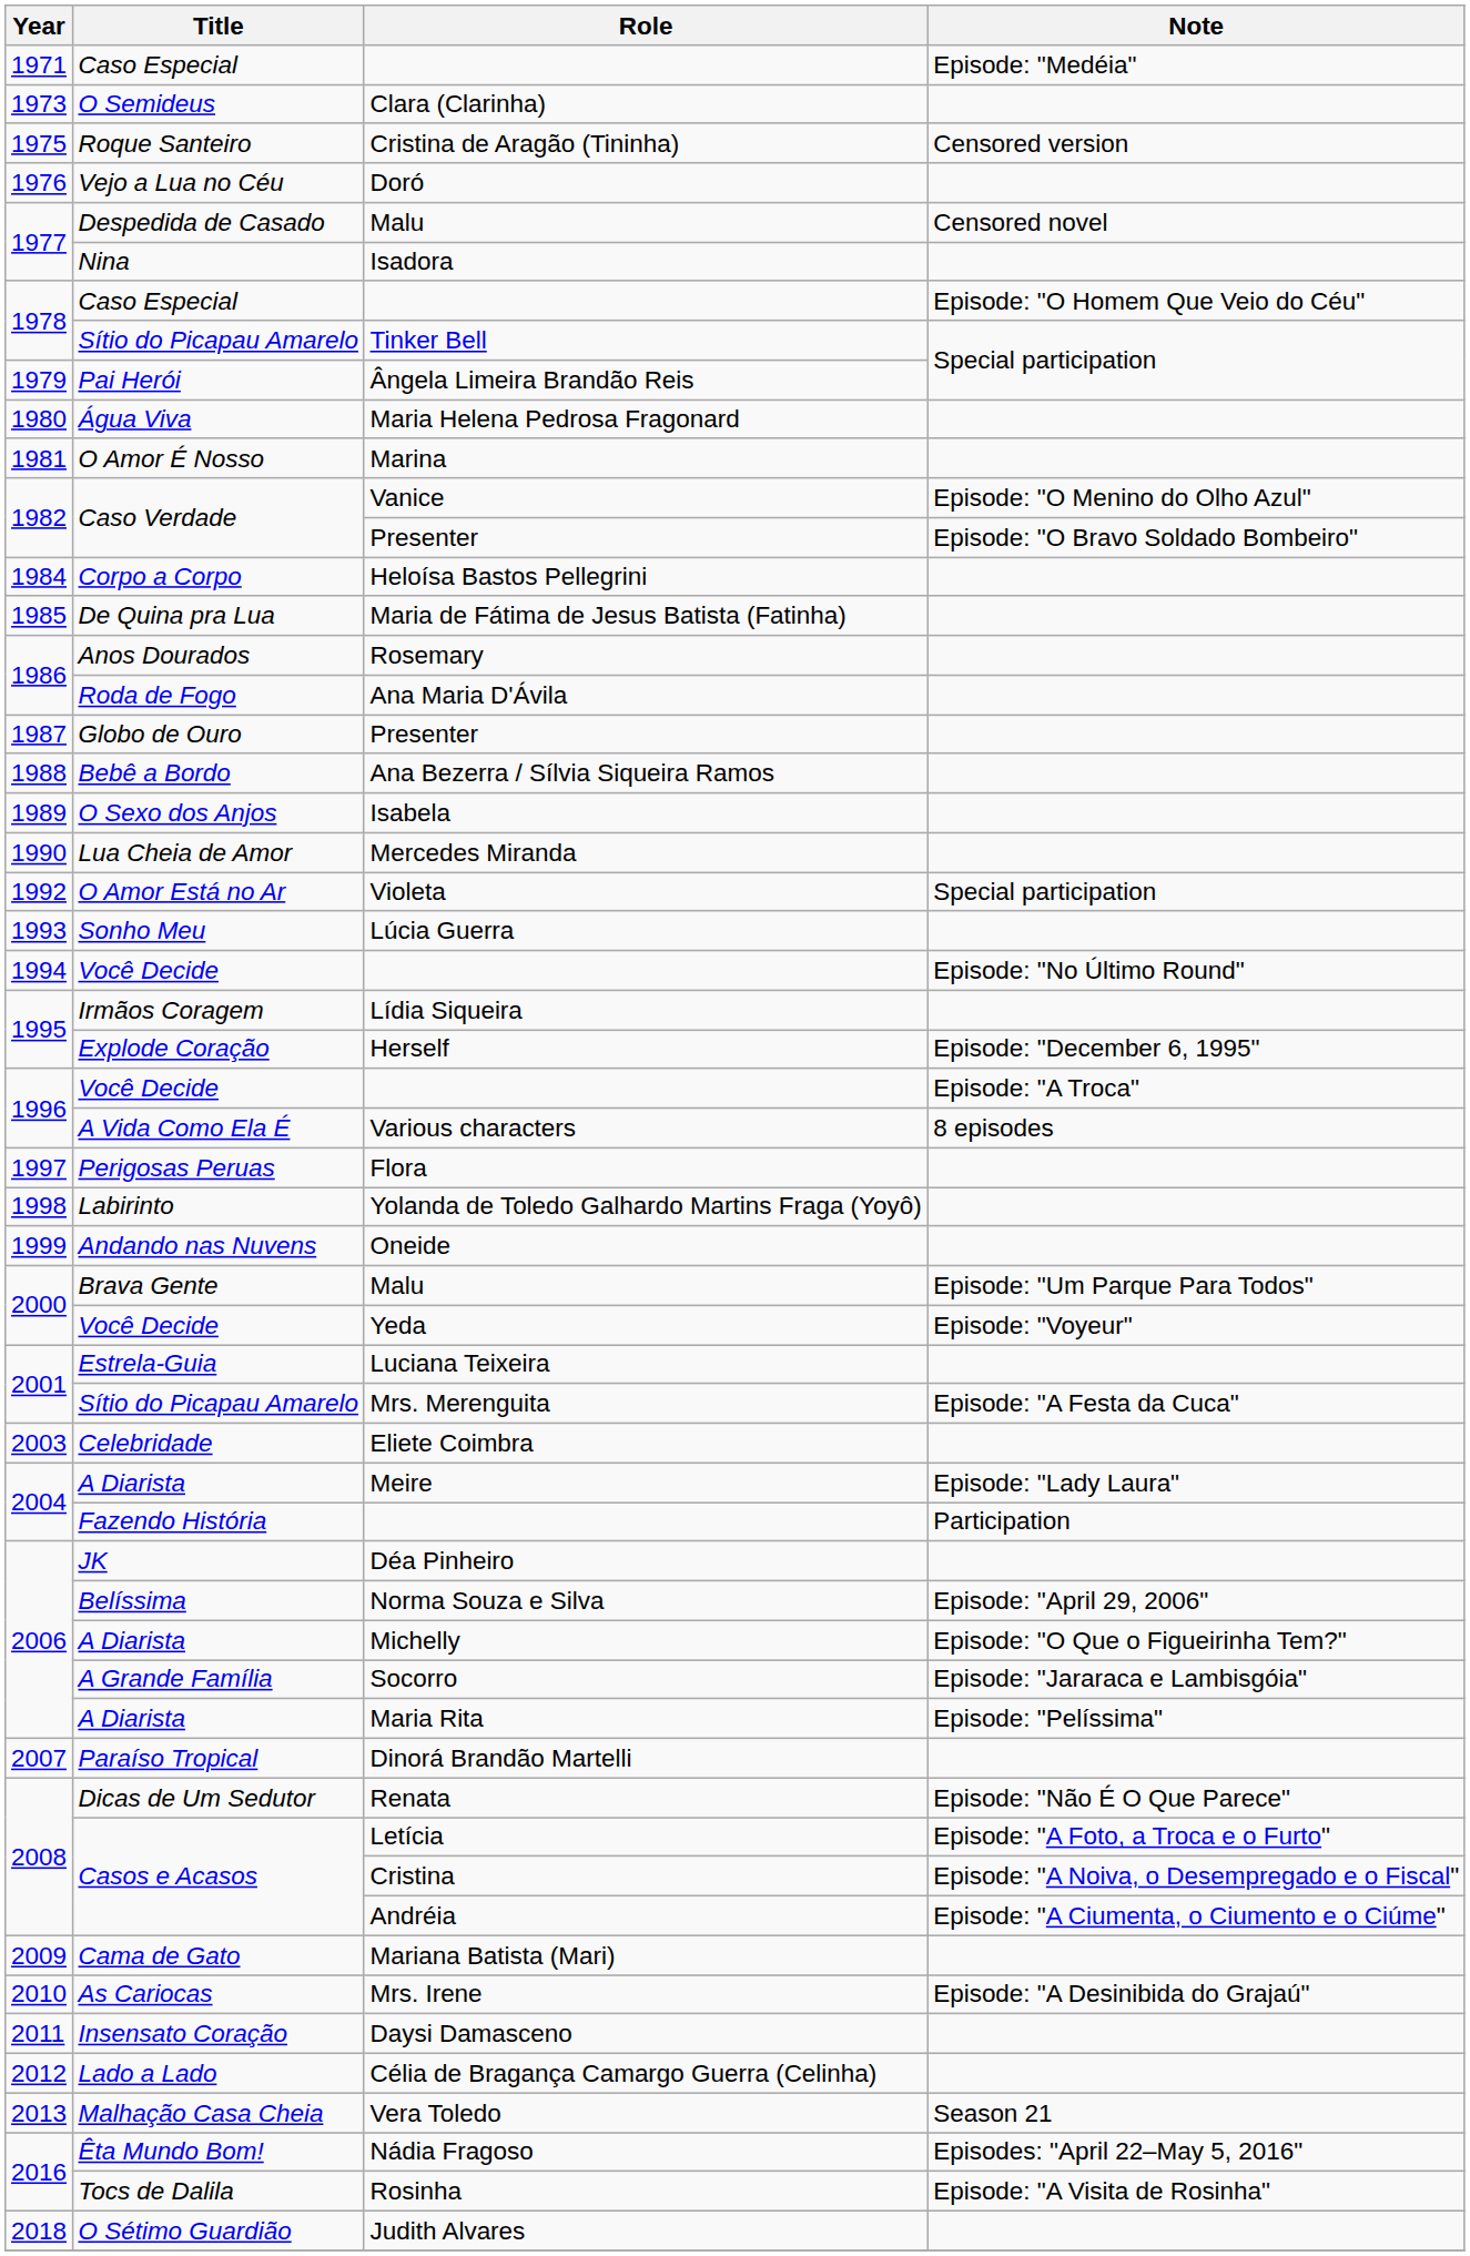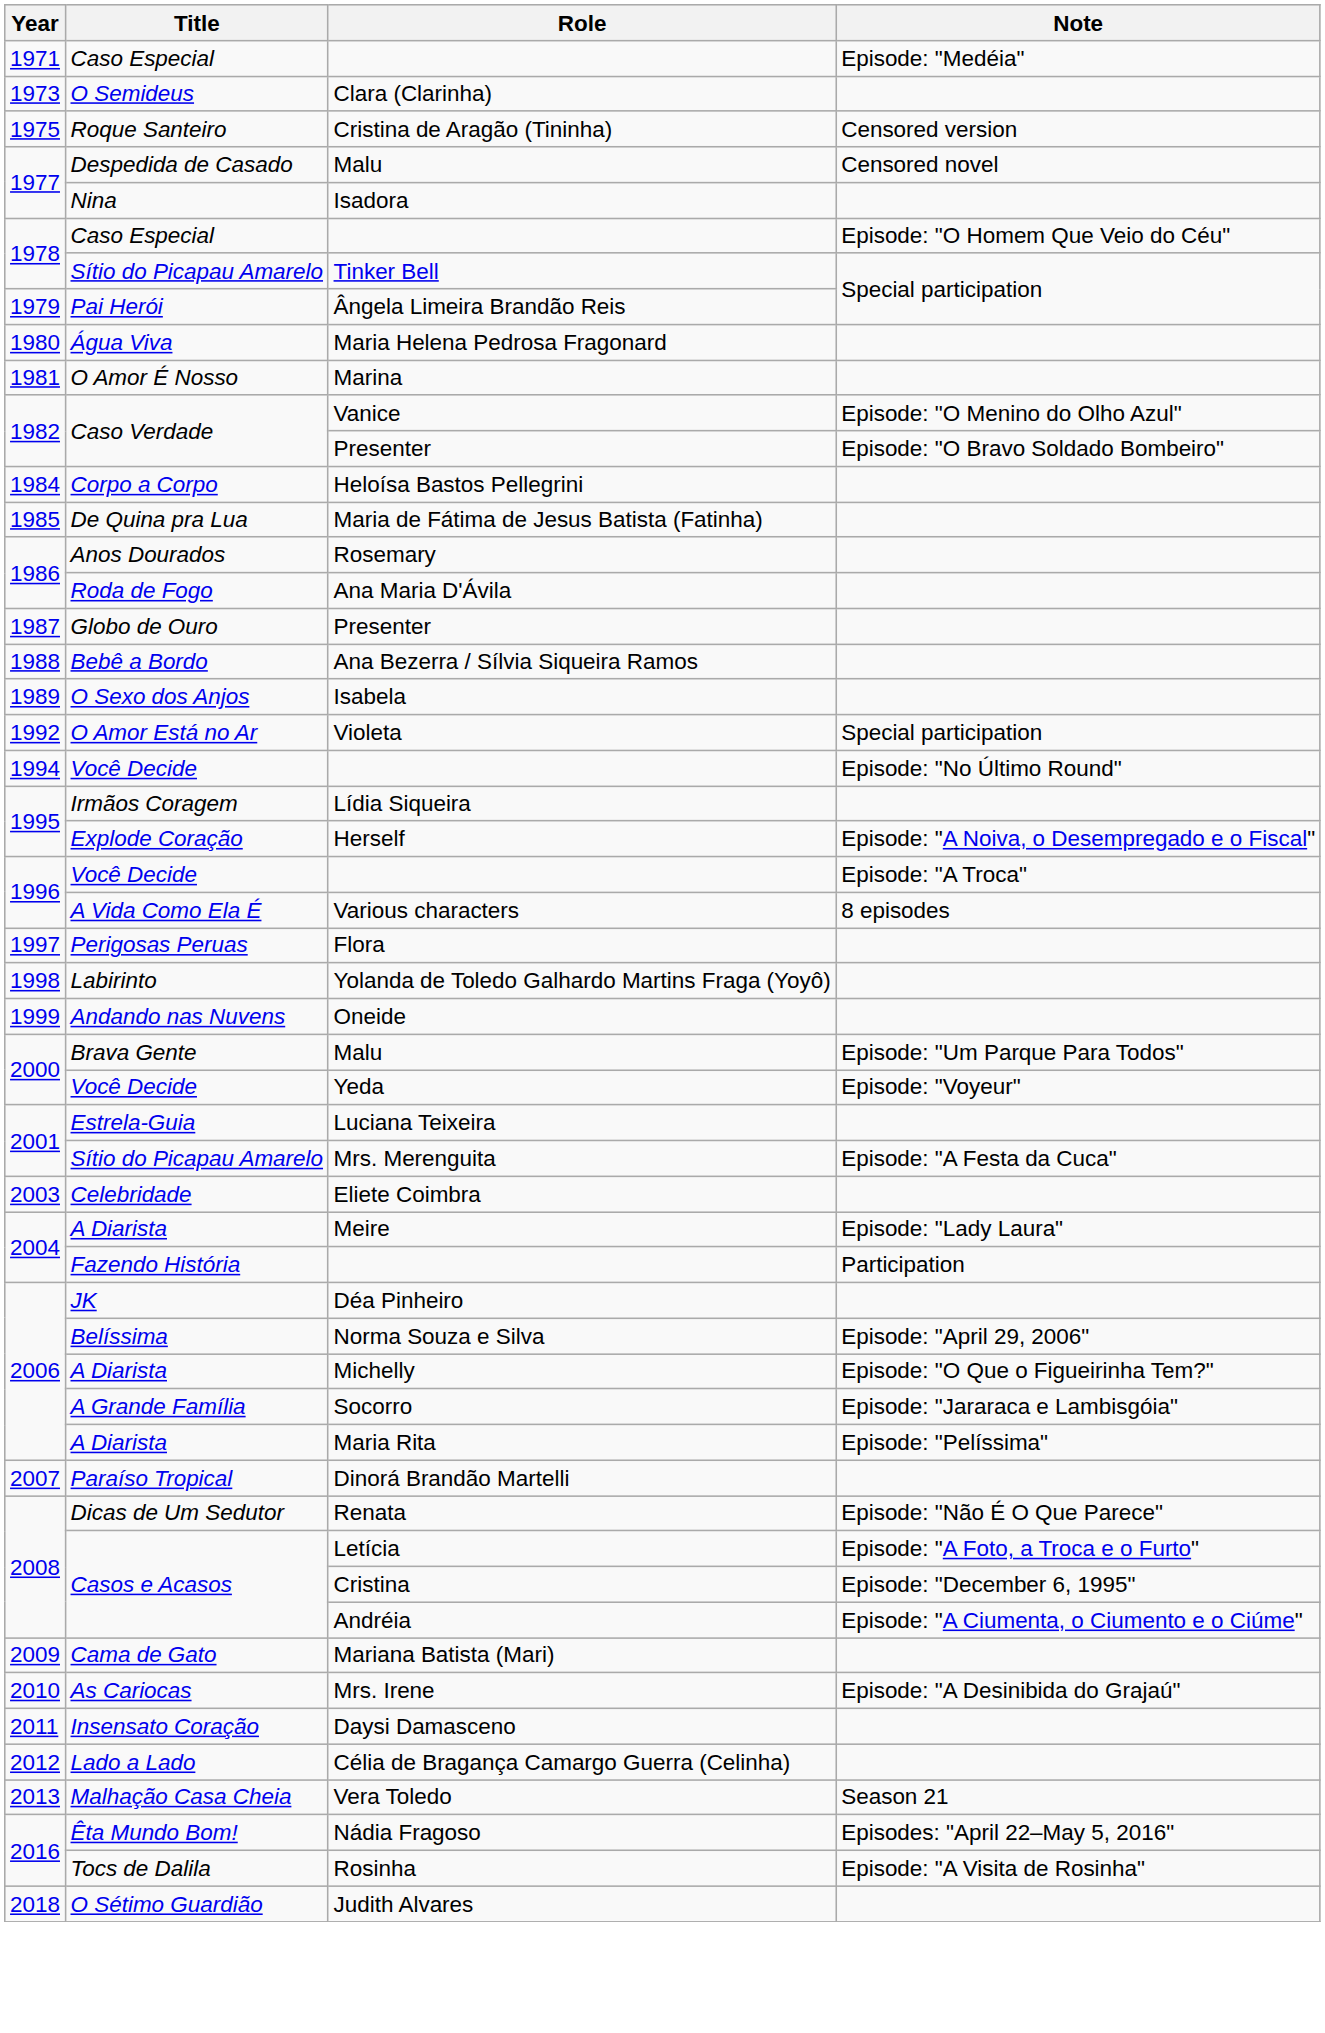- row: 1976 | Vejo a Lua no Céu | Doró
- row: 1990 | Lua Cheia de Amor | Mercedes Miranda
- row: 1993 | Sonho Meu | Lúcia Guerra
Herself | Note: Episode: "December 6, 1995" -> Episode: "A Noiva, o Desempregado e o Fiscal"
Cristina | Note: Episode: "A Noiva, o Desempregado e o Fiscal" -> Episode: "December 6, 1995"
